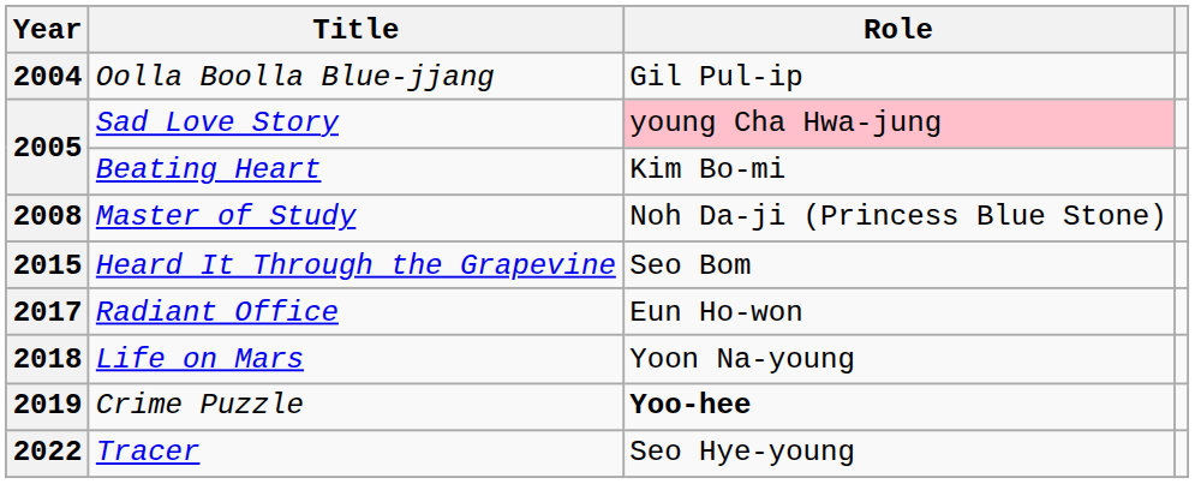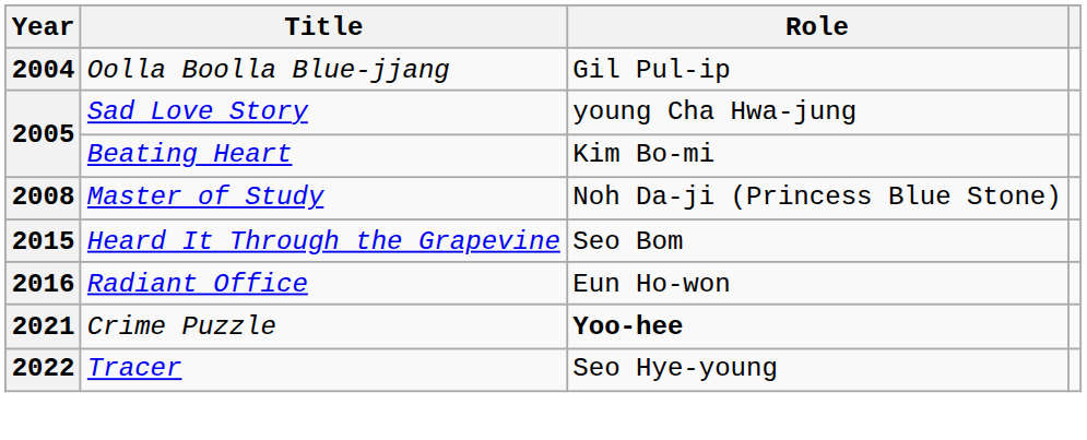Sad Love Story | Role: pink background -> no background
Radiant Office | Year: 2017 -> 2016
- row: 2018 | Life on Mars | Yoon Na-young
Crime Puzzle | Year: 2019 -> 2021
